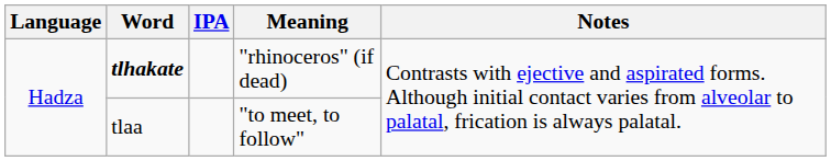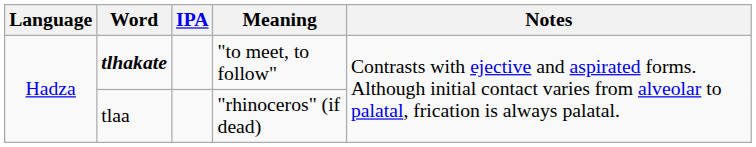tlhakate | Meaning: "rhinoceros" (if dead) -> "to meet, to follow"
tlaa | Meaning: "to meet, to follow" -> "rhinoceros" (if dead)
